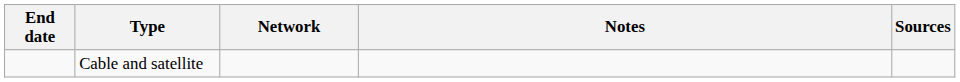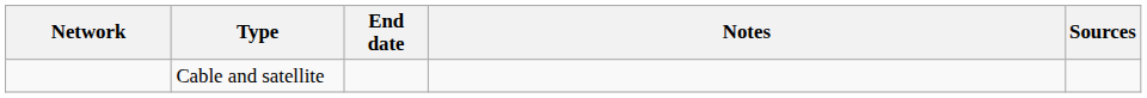columns swapped: Network <-> End date
